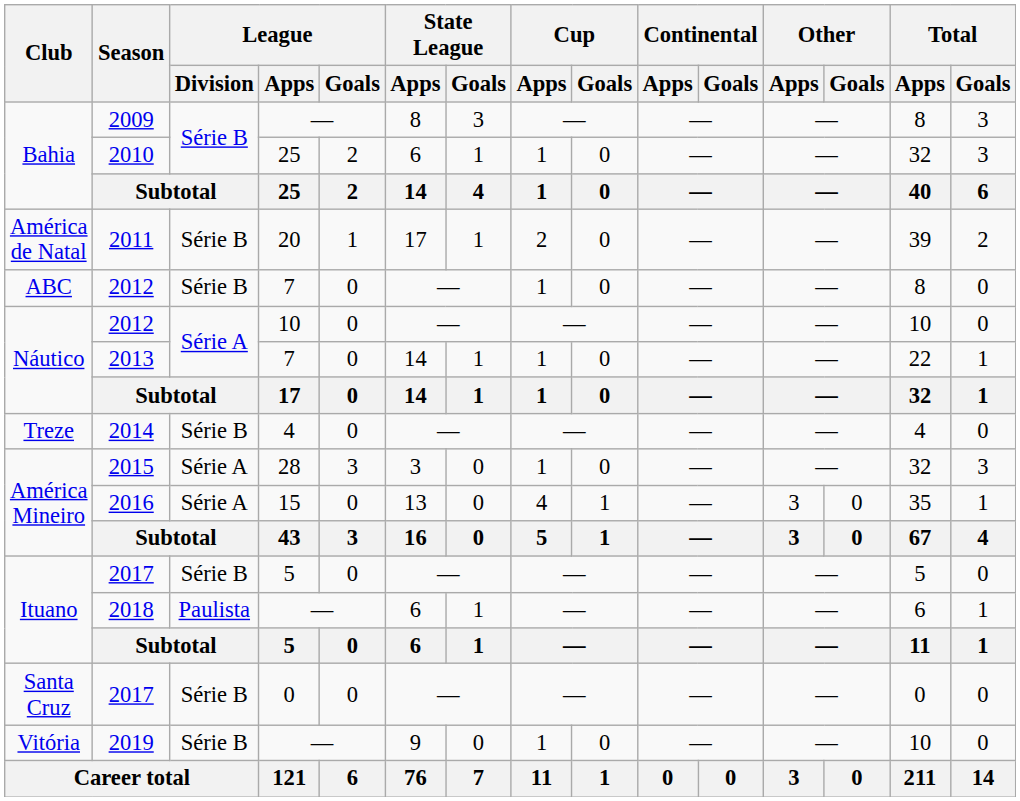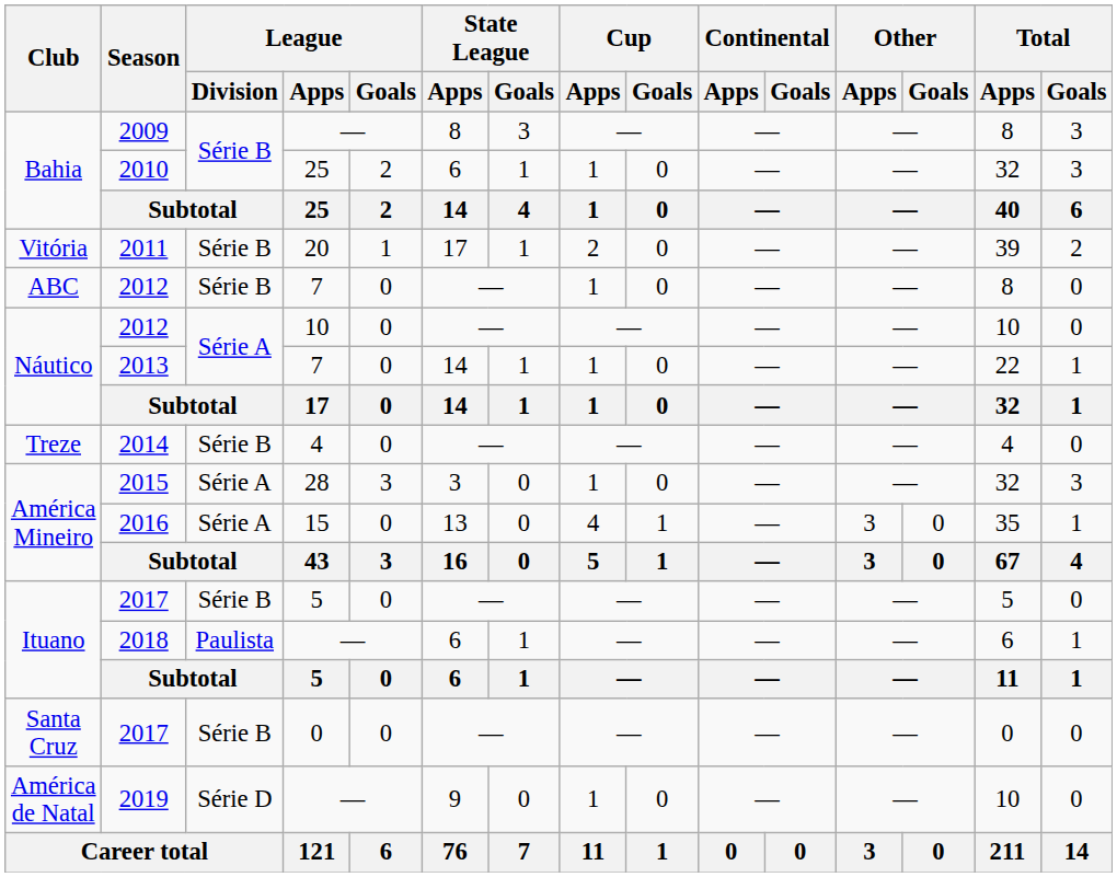2011 | Club: América de Natal -> Vitória
2019 | Club: Vitória -> América de Natal
2019 | League / Division: Série B -> Série D
